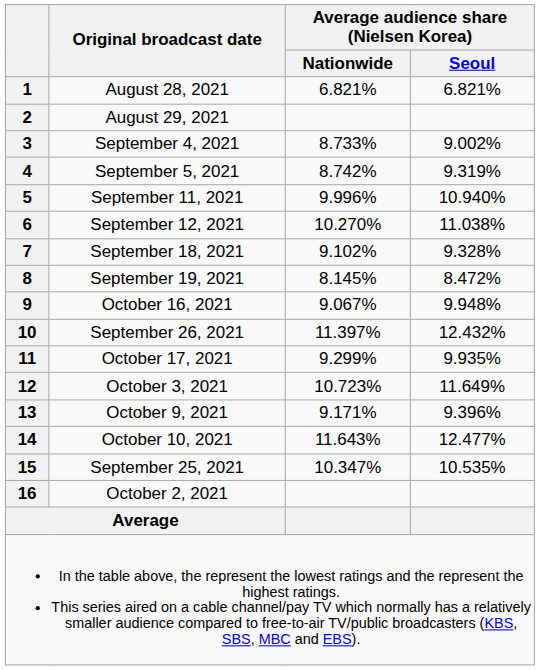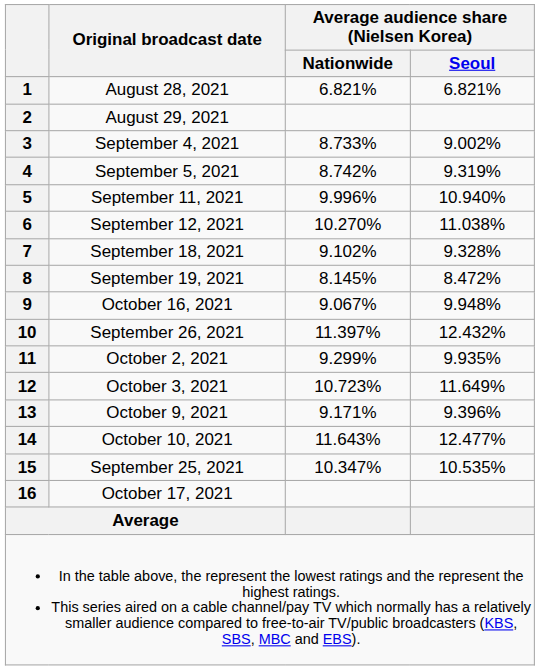11 | Original broadcast date: October 17, 2021 -> October 2, 2021
16 | Original broadcast date: October 2, 2021 -> October 17, 2021
